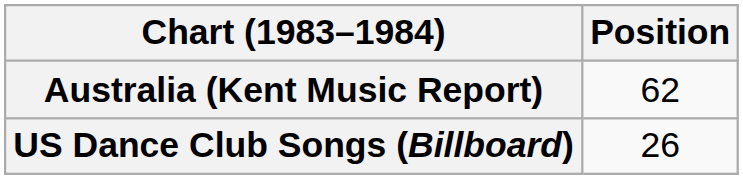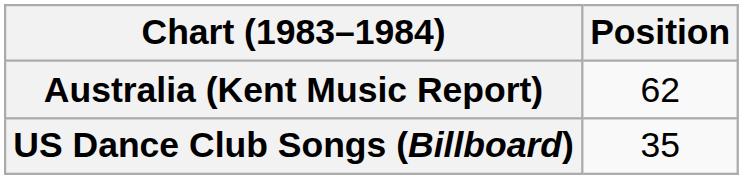US Dance Club Songs (Billboard) | Position: 26 -> 35
